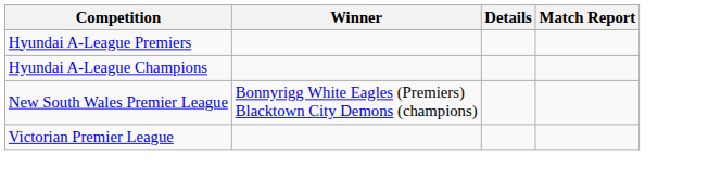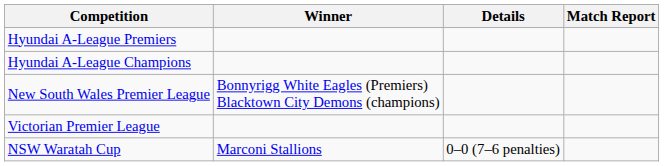+ row: NSW Waratah Cup | Marconi Stallions | 0–0 (7–6 penalties)
